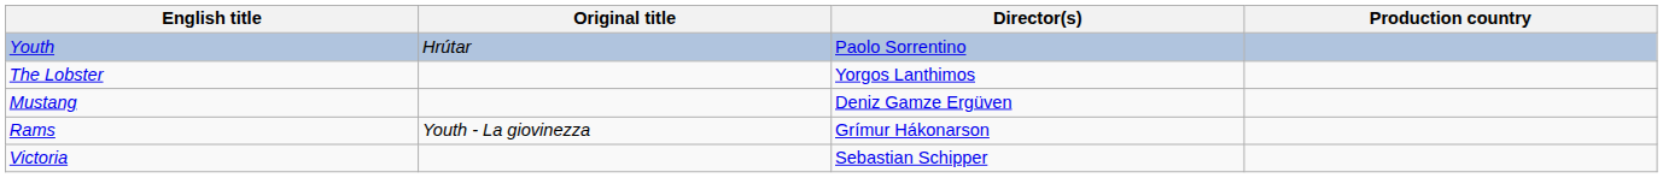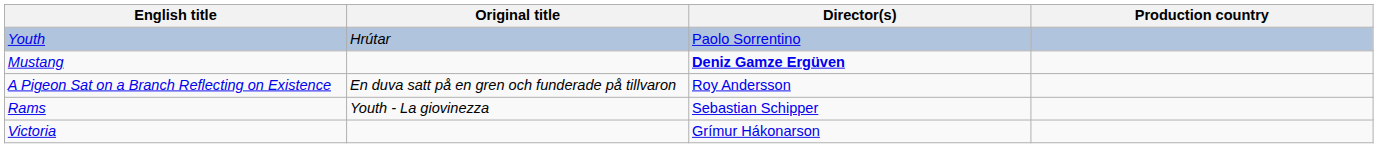- row: The Lobster | Yorgos Lanthimos
Mustang | Director(s): normal -> bold
+ row: A Pigeon Sat on a Branch Reflecting on Existence | En duva satt på en gren och funderade på tillvaron | Roy Andersson
Rams | Director(s): Grímur Hákonarson -> Sebastian Schipper
Victoria | Director(s): Sebastian Schipper -> Grímur Hákonarson
